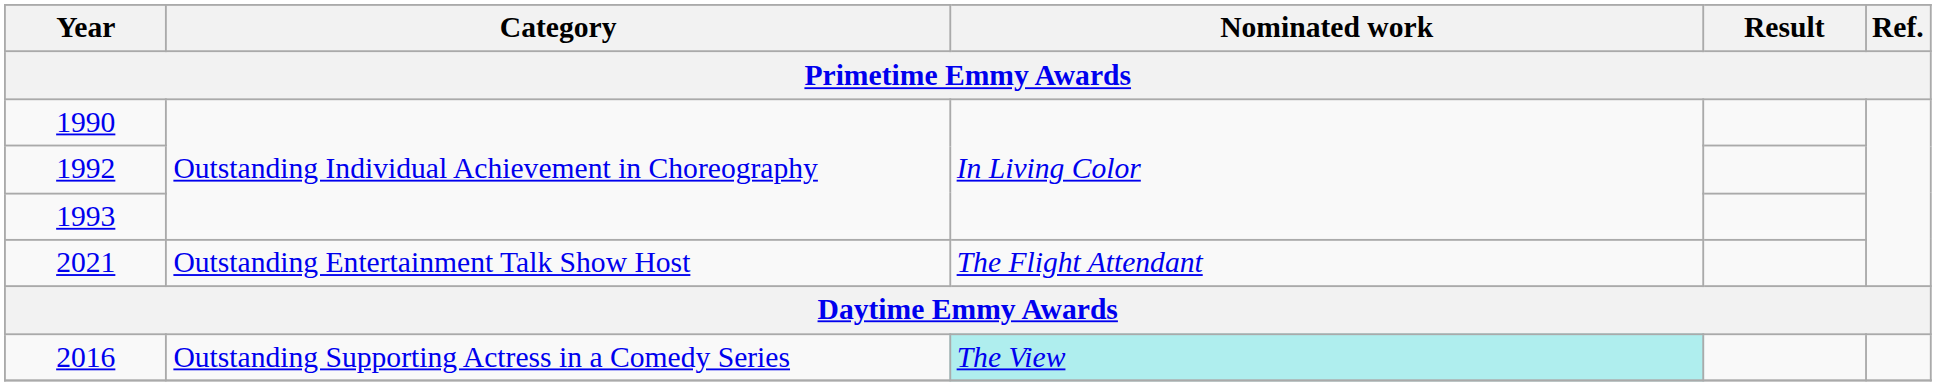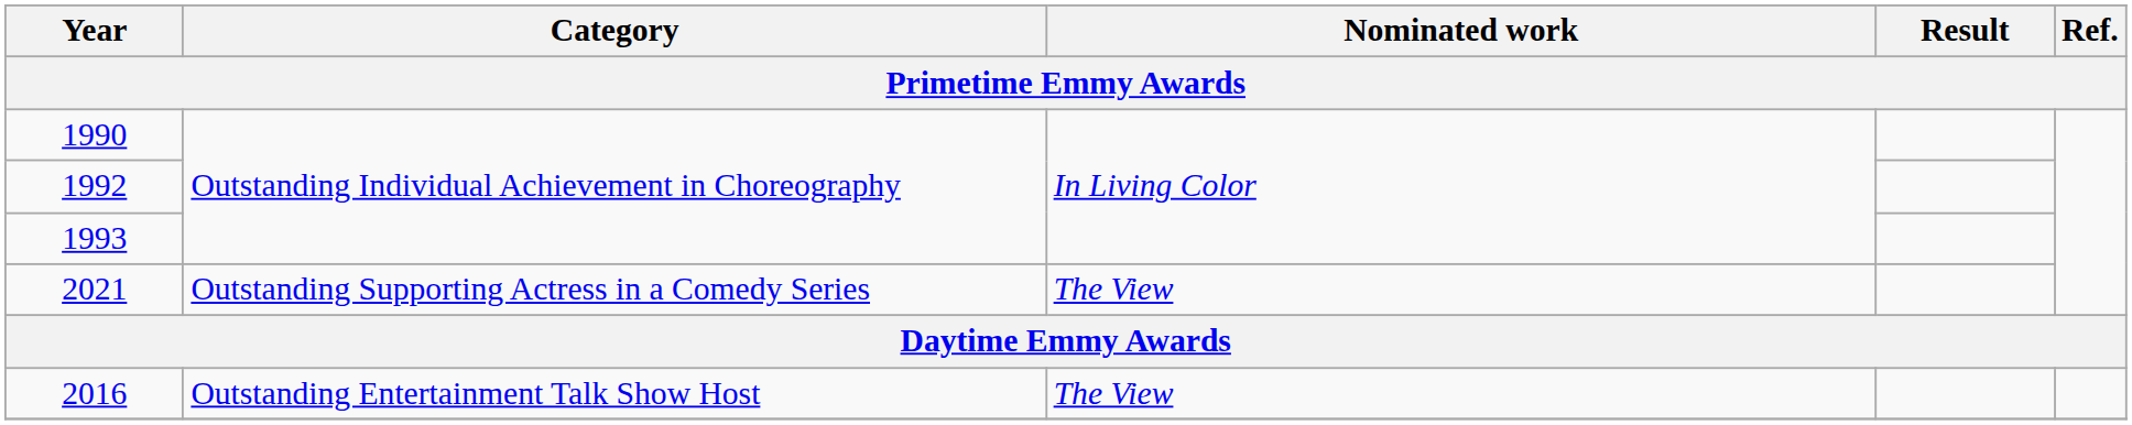2021 | Category: Outstanding Entertainment Talk Show Host -> Outstanding Supporting Actress in a Comedy Series
2021 | Nominated work: The Flight Attendant -> The View
2016 | Category: Outstanding Supporting Actress in a Comedy Series -> Outstanding Entertainment Talk Show Host
2016 | Nominated work: paleturquoise background -> no background
